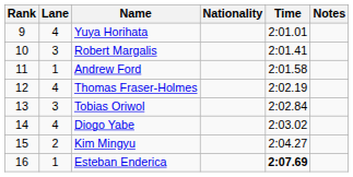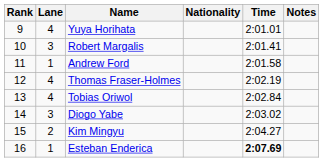Tobias Oriwol | Lane: 3 -> 4
Diogo Yabe | Lane: 4 -> 3
